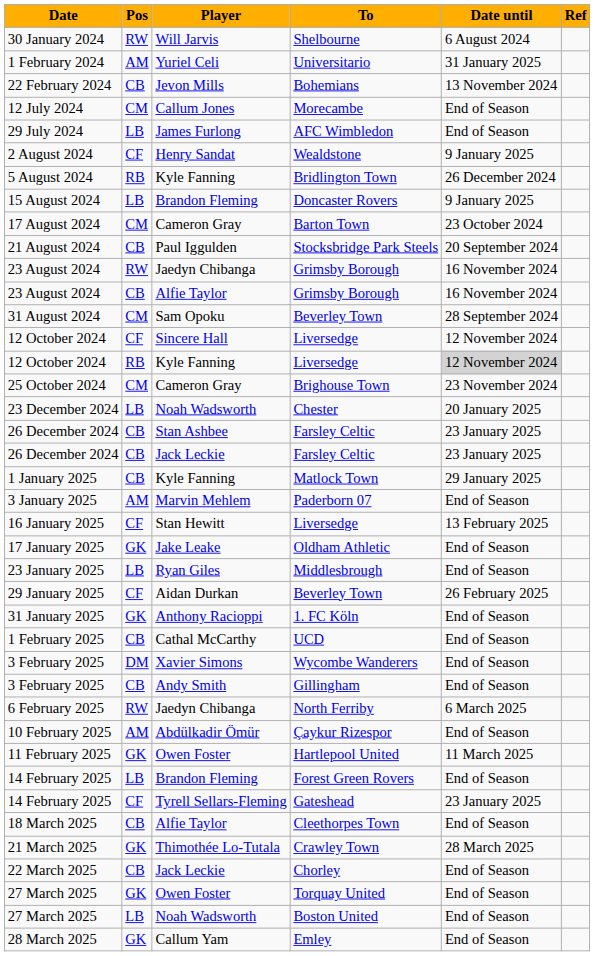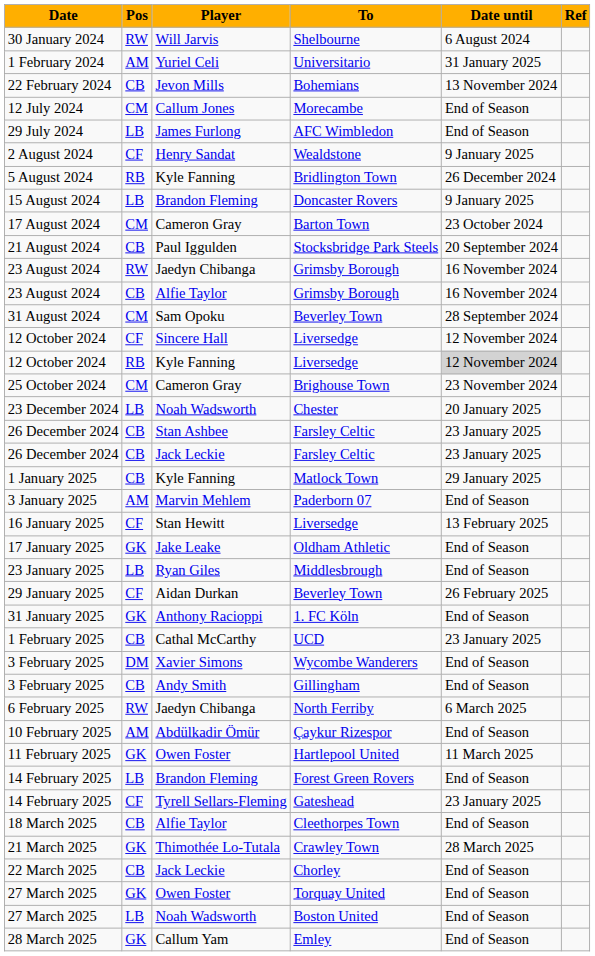UCD | Date until: End of Season -> 23 January 2025
